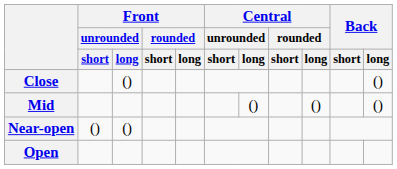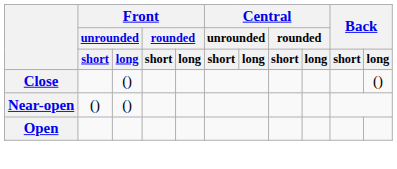- row: Mid | () | () | ()
